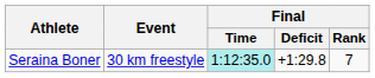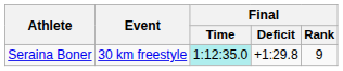Seraina Boner | Final / Rank: 7 -> 9
